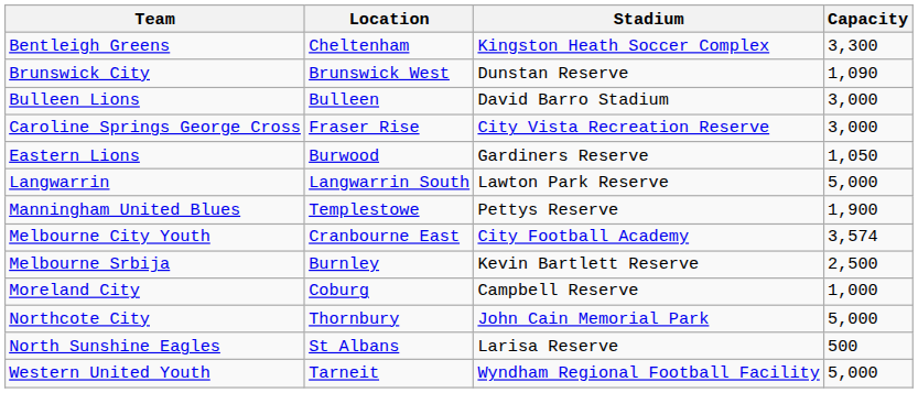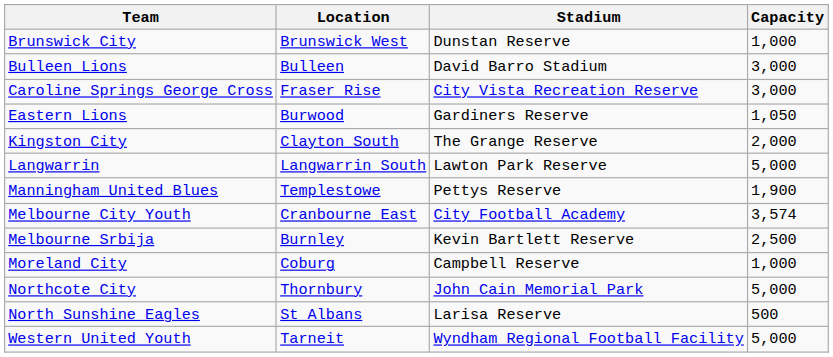- row: Bentleigh Greens | Cheltenham | Kingston Heath Soccer Complex | 3,300
Brunswick City | Capacity: 1,090 -> 1,000
+ row: Kingston City | Clayton South | The Grange Reserve | 2,000
